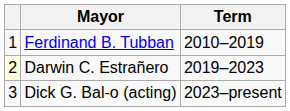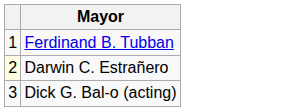- column: Term | 2010–2019 | 2019–2023 | 2023–present
